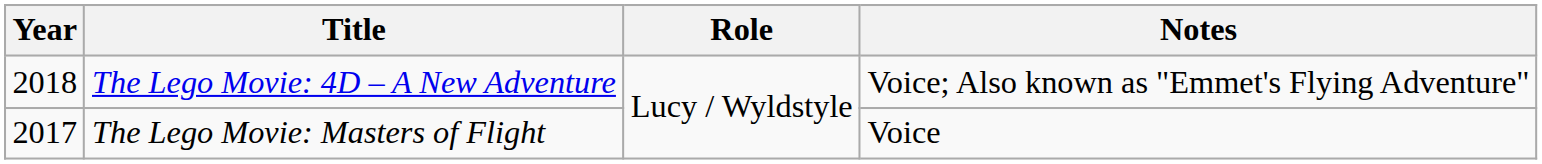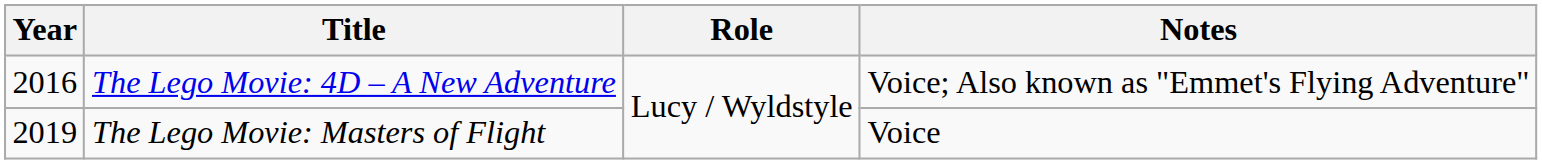The Lego Movie: 4D – A New Adventure | Year: 2018 -> 2016
The Lego Movie: Masters of Flight | Year: 2017 -> 2019
